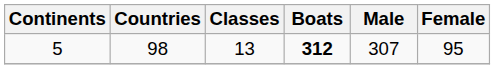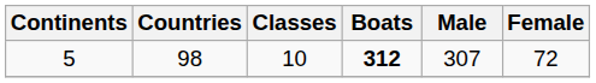5 | Classes: 13 -> 10
5 | Female: 95 -> 72
